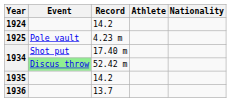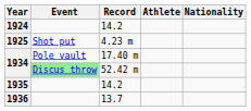1925 | Event: Pole vault -> Shot put
1934 / 17.40 m | Event: Shot put -> Pole vault
